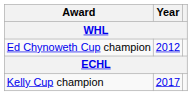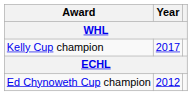rows swapped: Ed Chynoweth Cup champion <-> Kelly Cup champion
